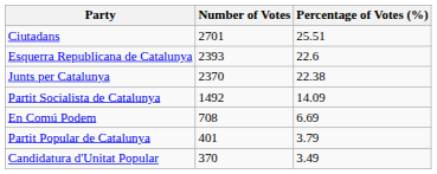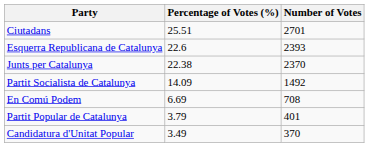columns swapped: Number of Votes <-> Percentage of Votes (%)
